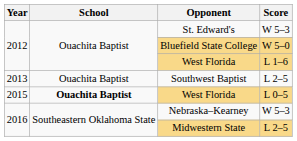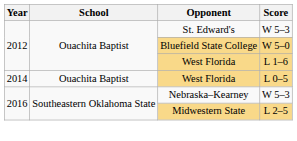- row: 2013 | Ouachita Baptist | Southwest Baptist | L 2–5
West Florida / L 0–5 | Year: 2015 -> 2014
West Florida / L 0–5 | School: bold -> normal
